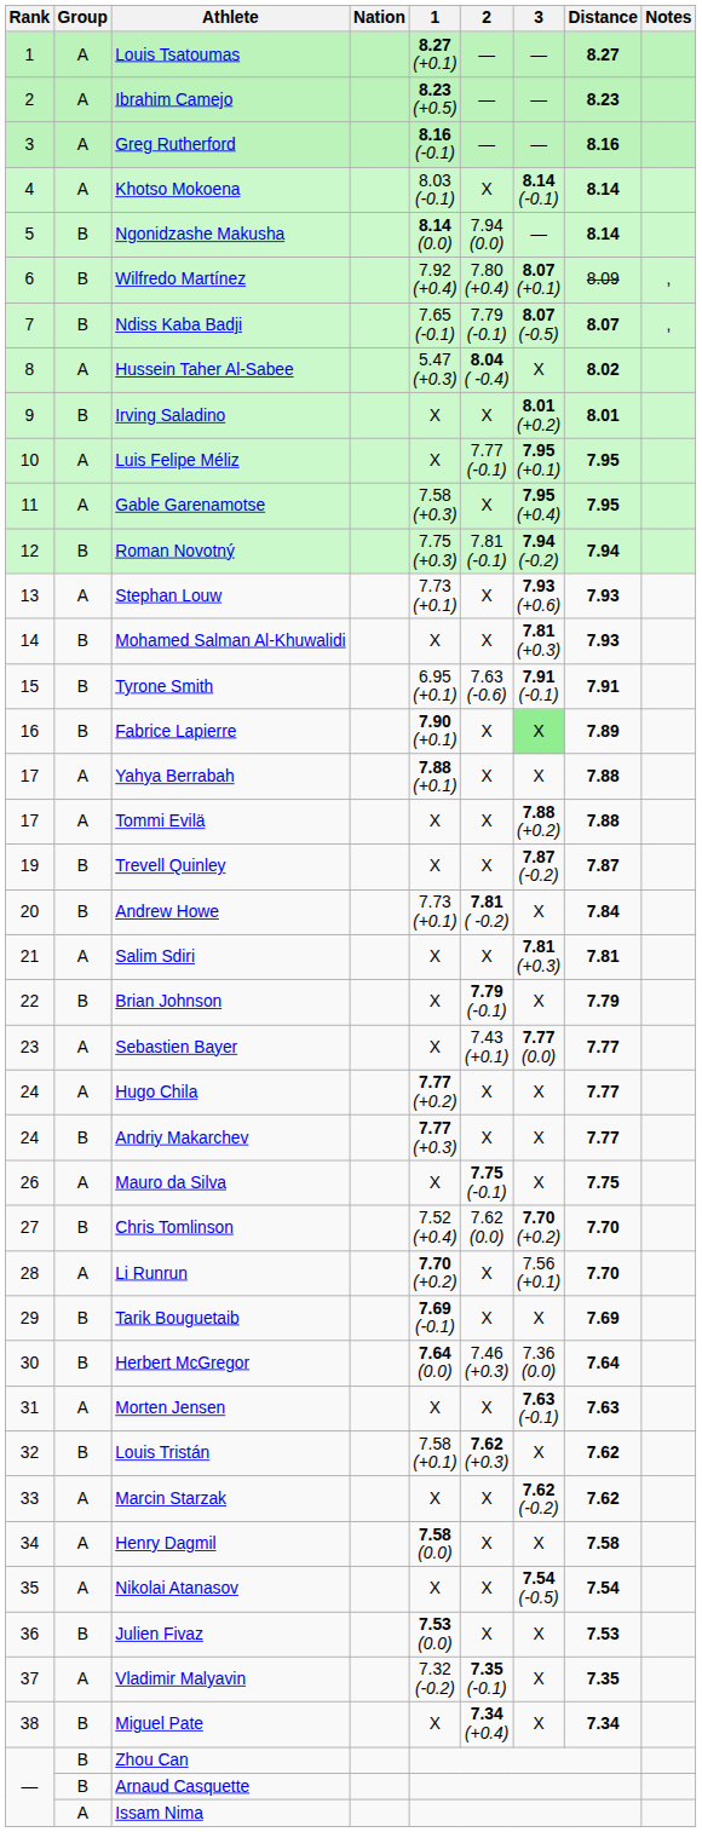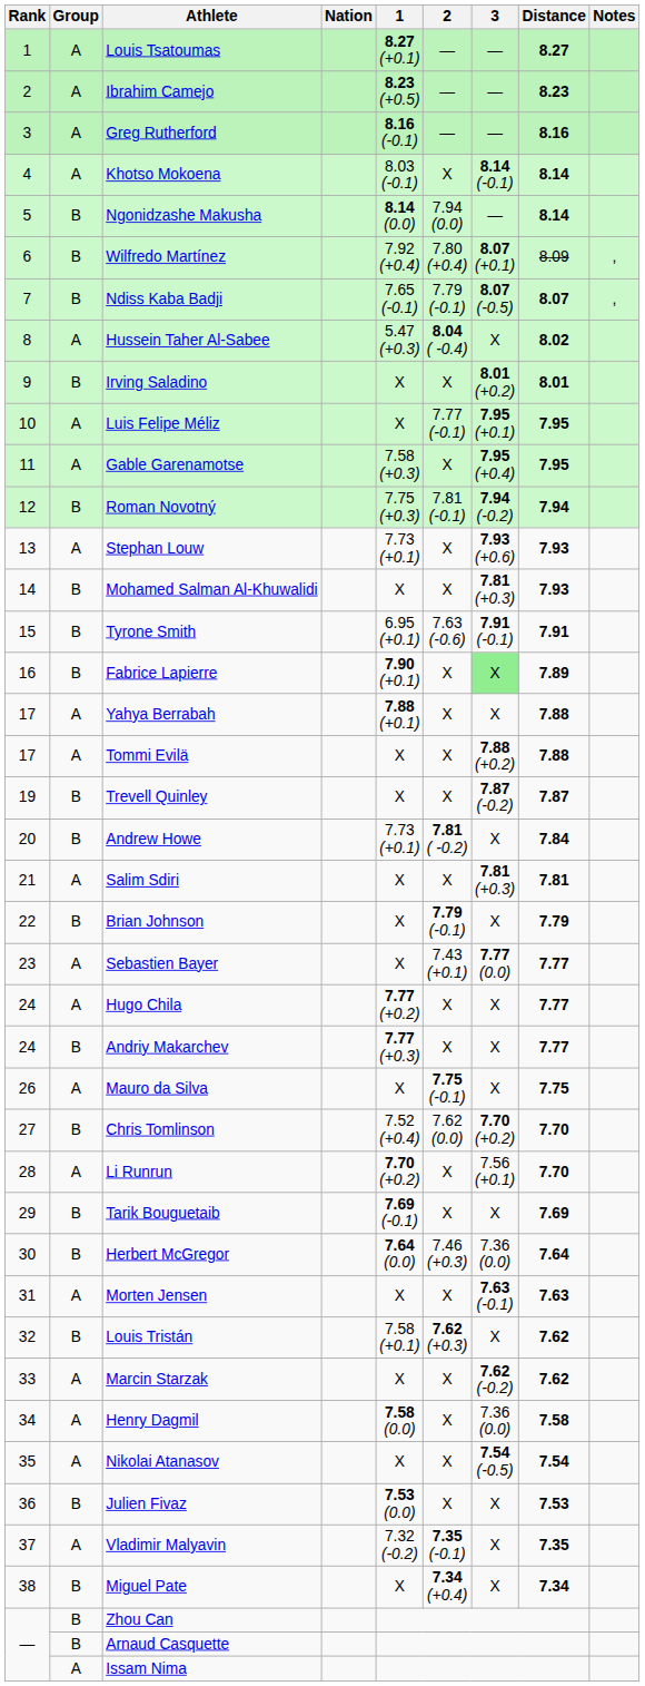Henry Dagmil | 3: X -> 7.36 (0.0)
